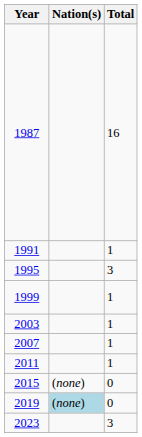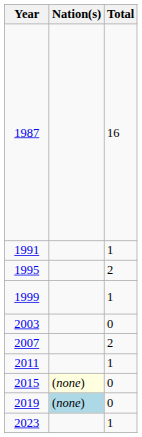1995 | Total: 3 -> 2
2003 | Total: 1 -> 0
2007 | Total: 1 -> 2
2015 | Nation(s): no background -> lightyellow background
2023 | Total: 3 -> 1
